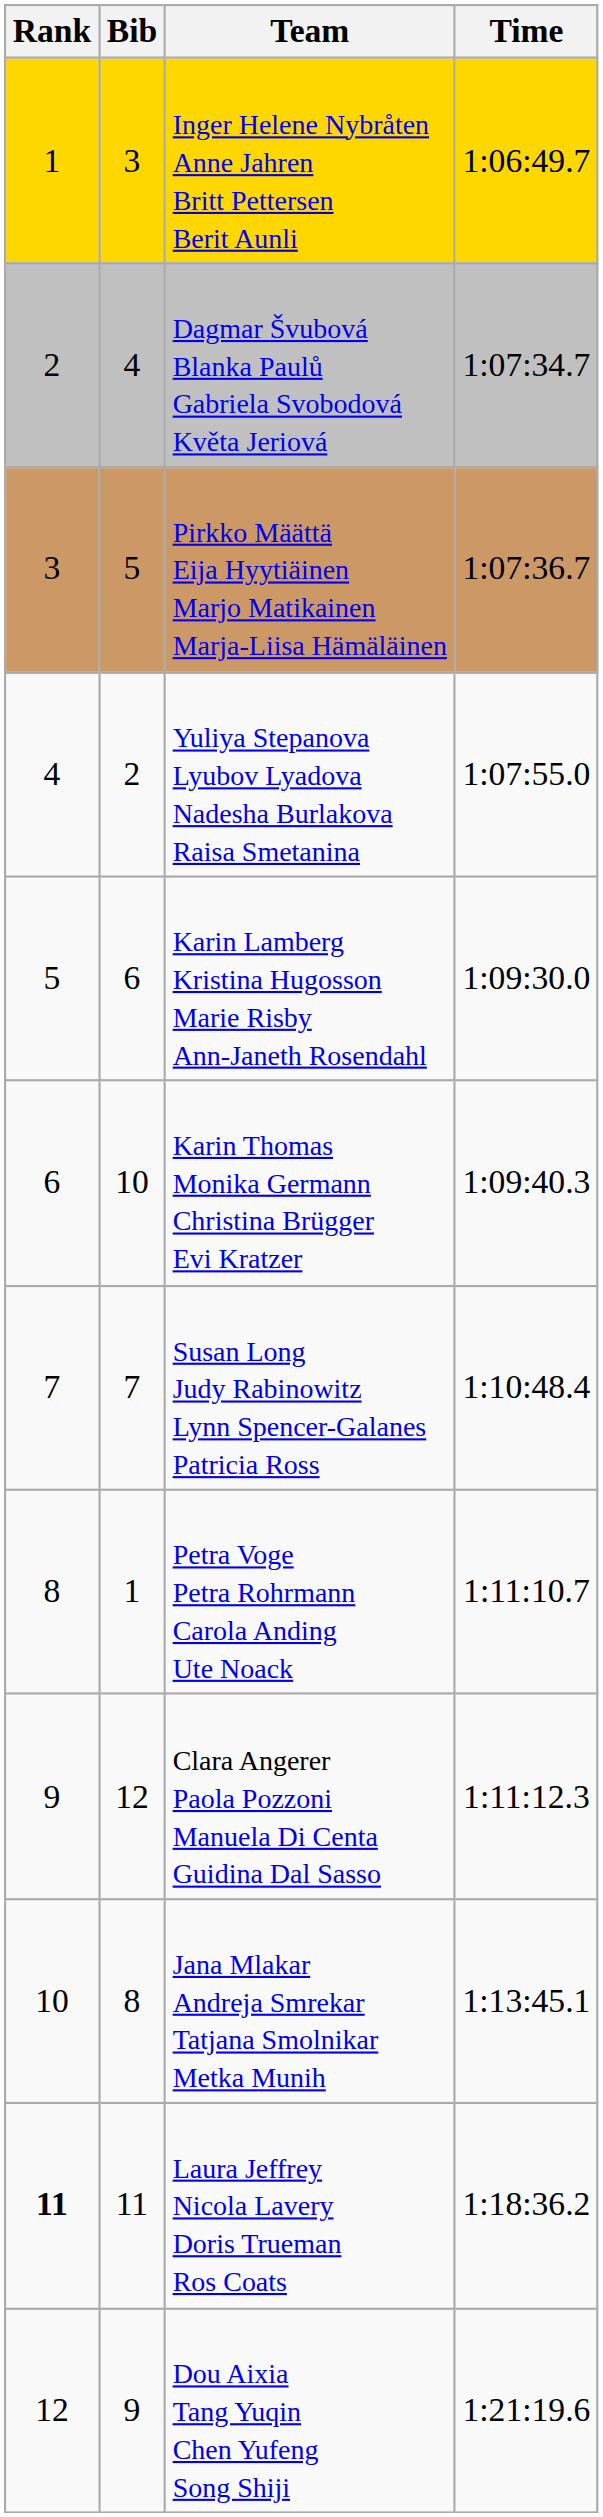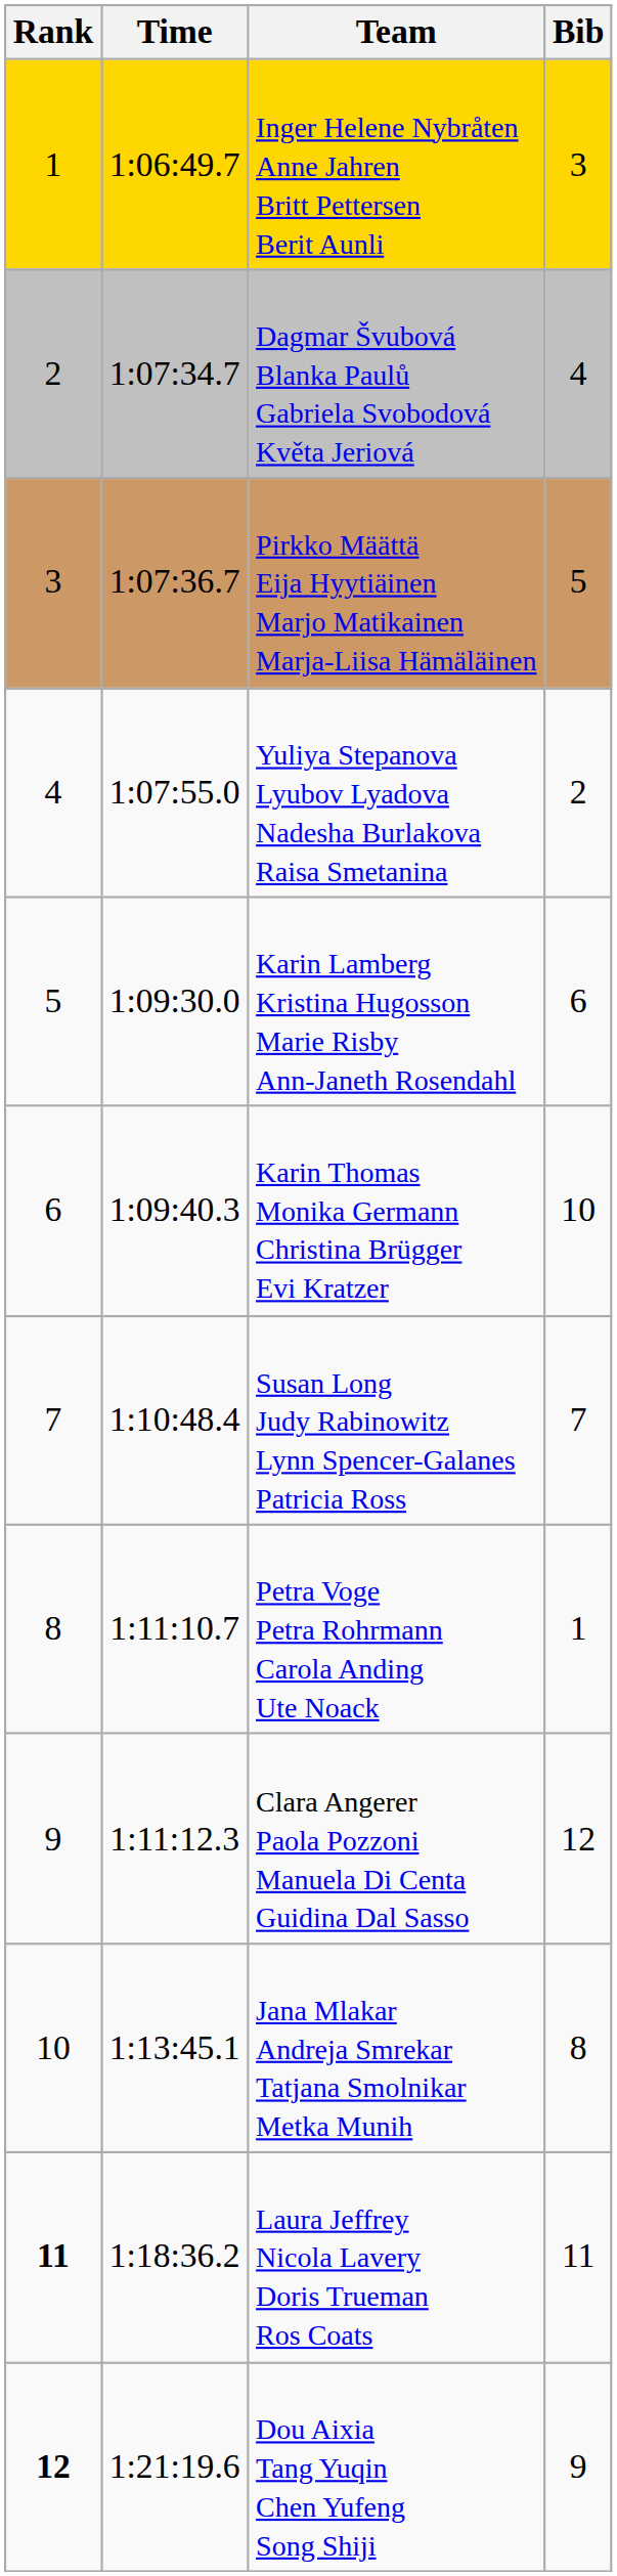columns swapped: Bib <-> Time
Dou Aixia Tang Yuqin Chen Yufeng Song Shiji | Rank: normal -> bold
